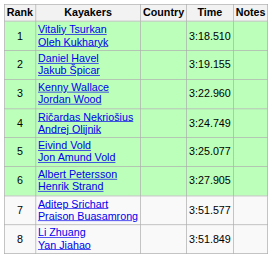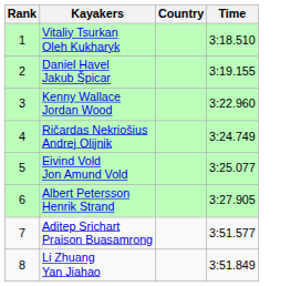- column: Notes
